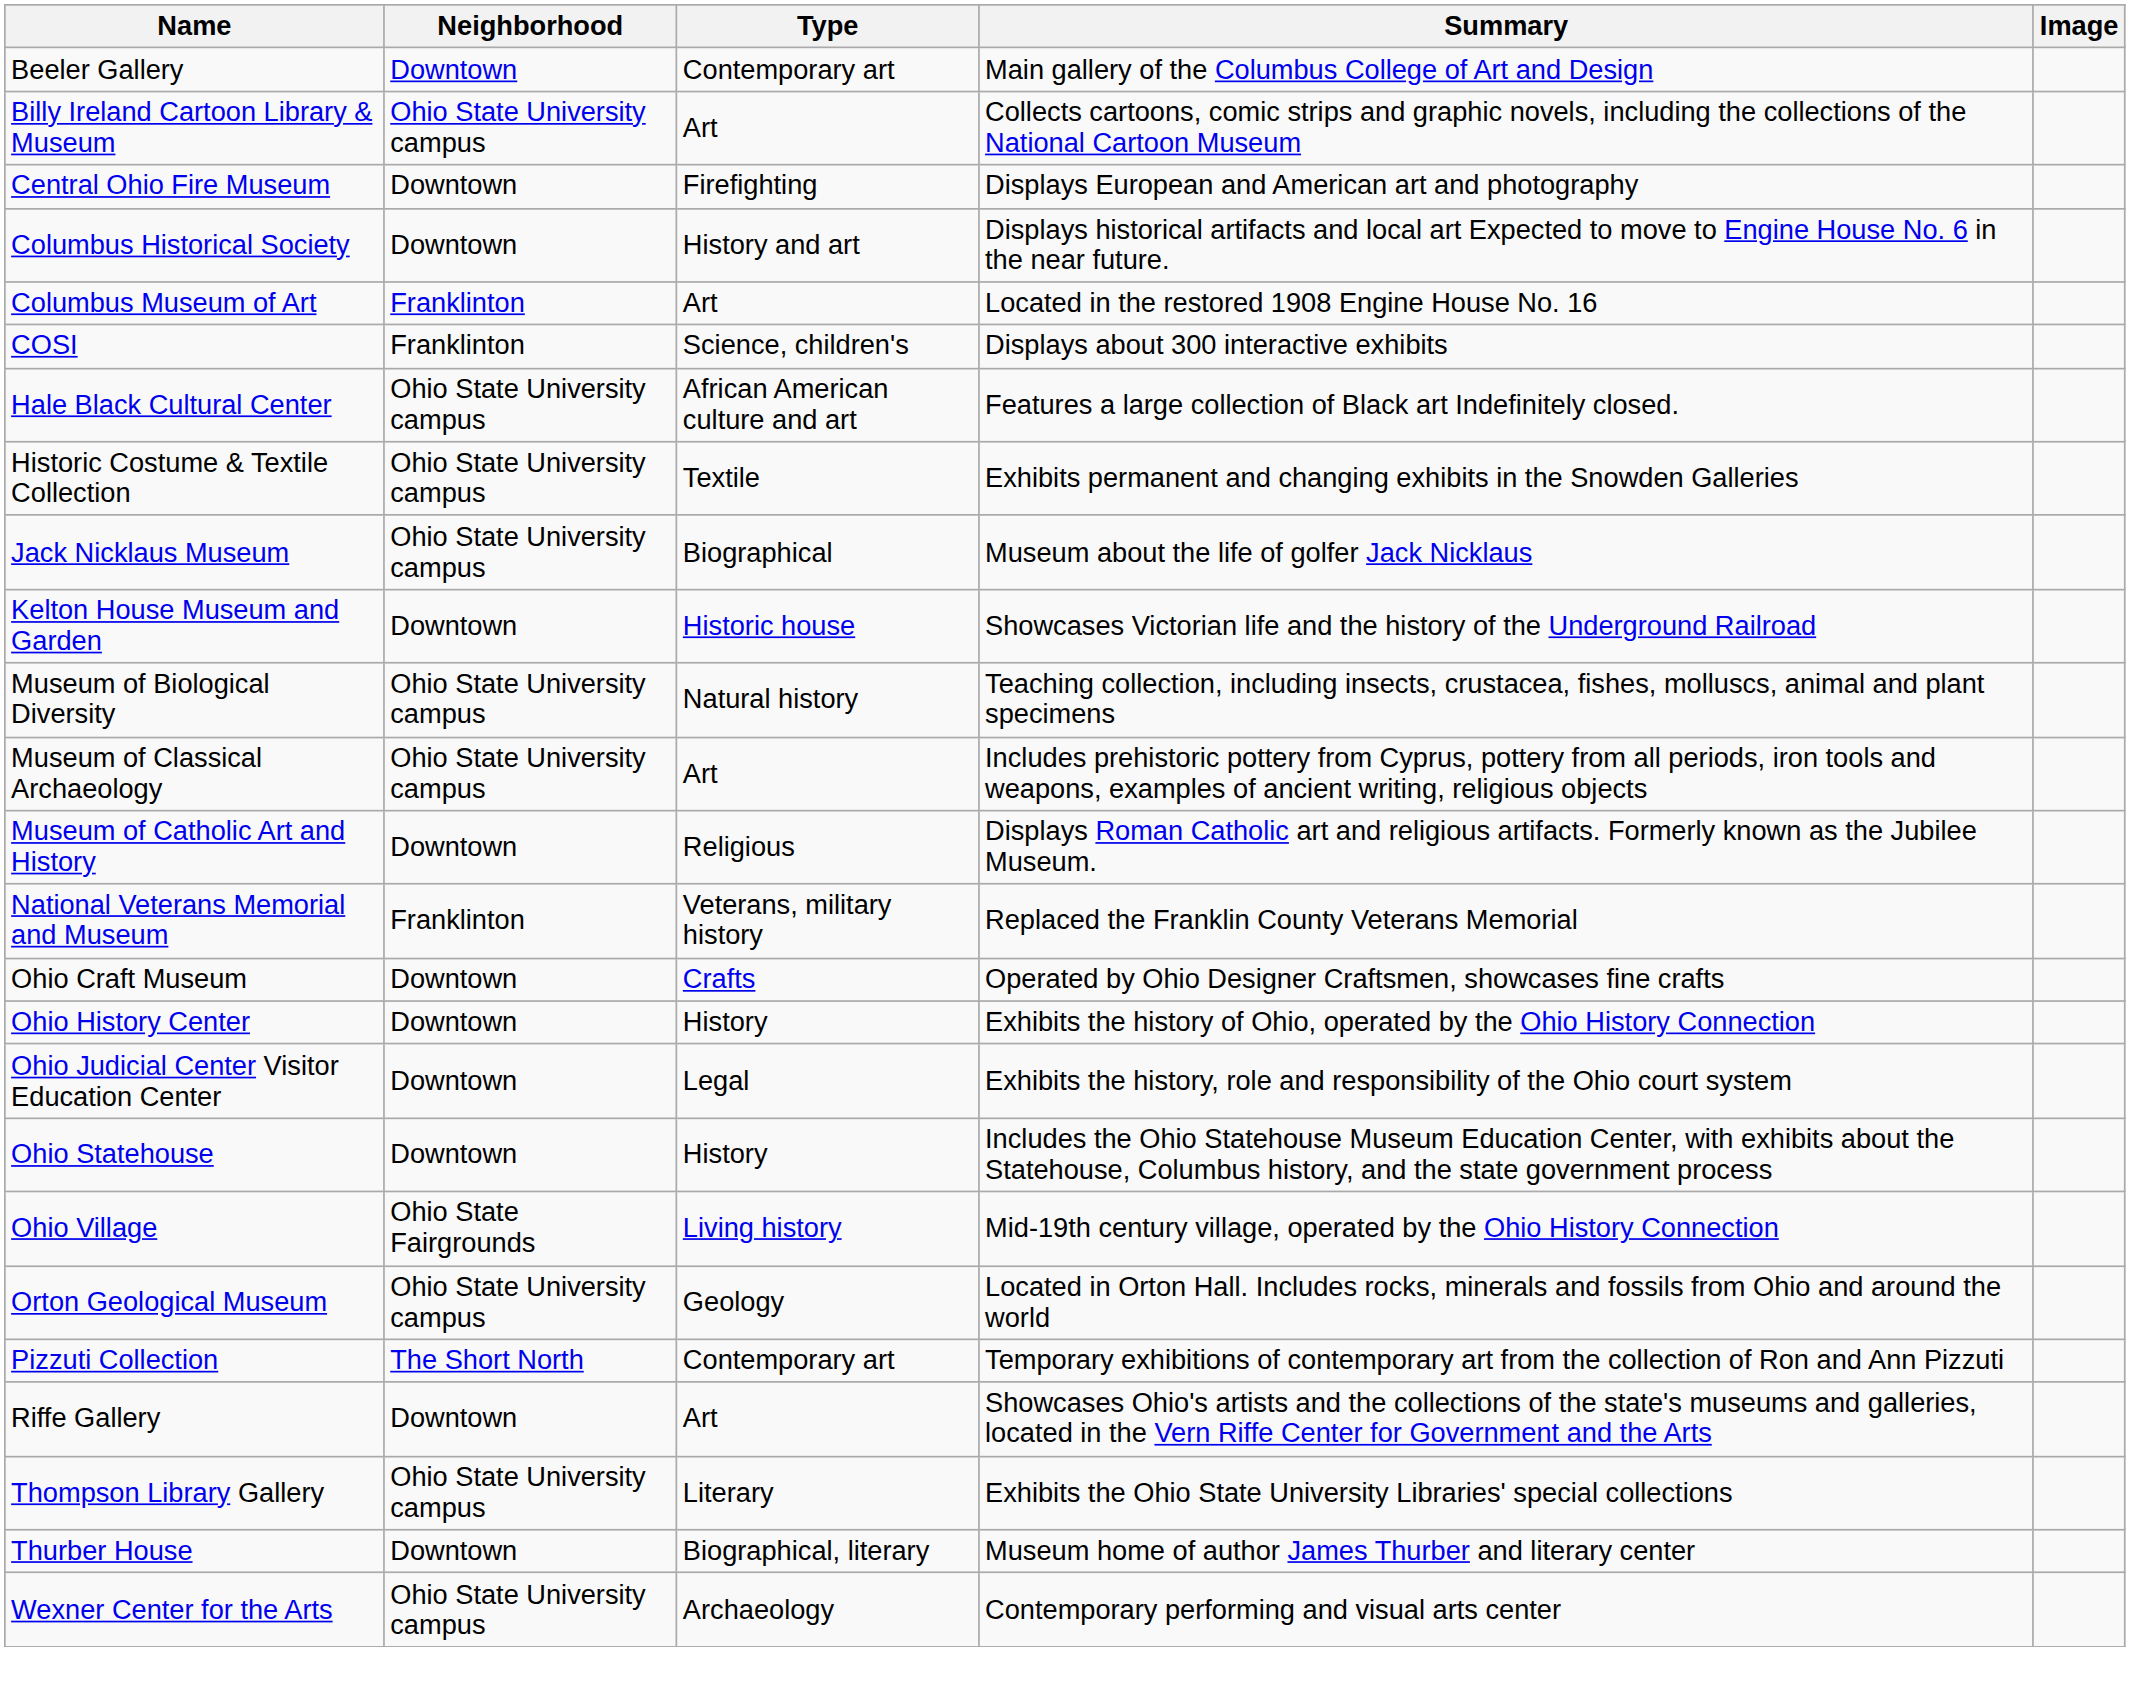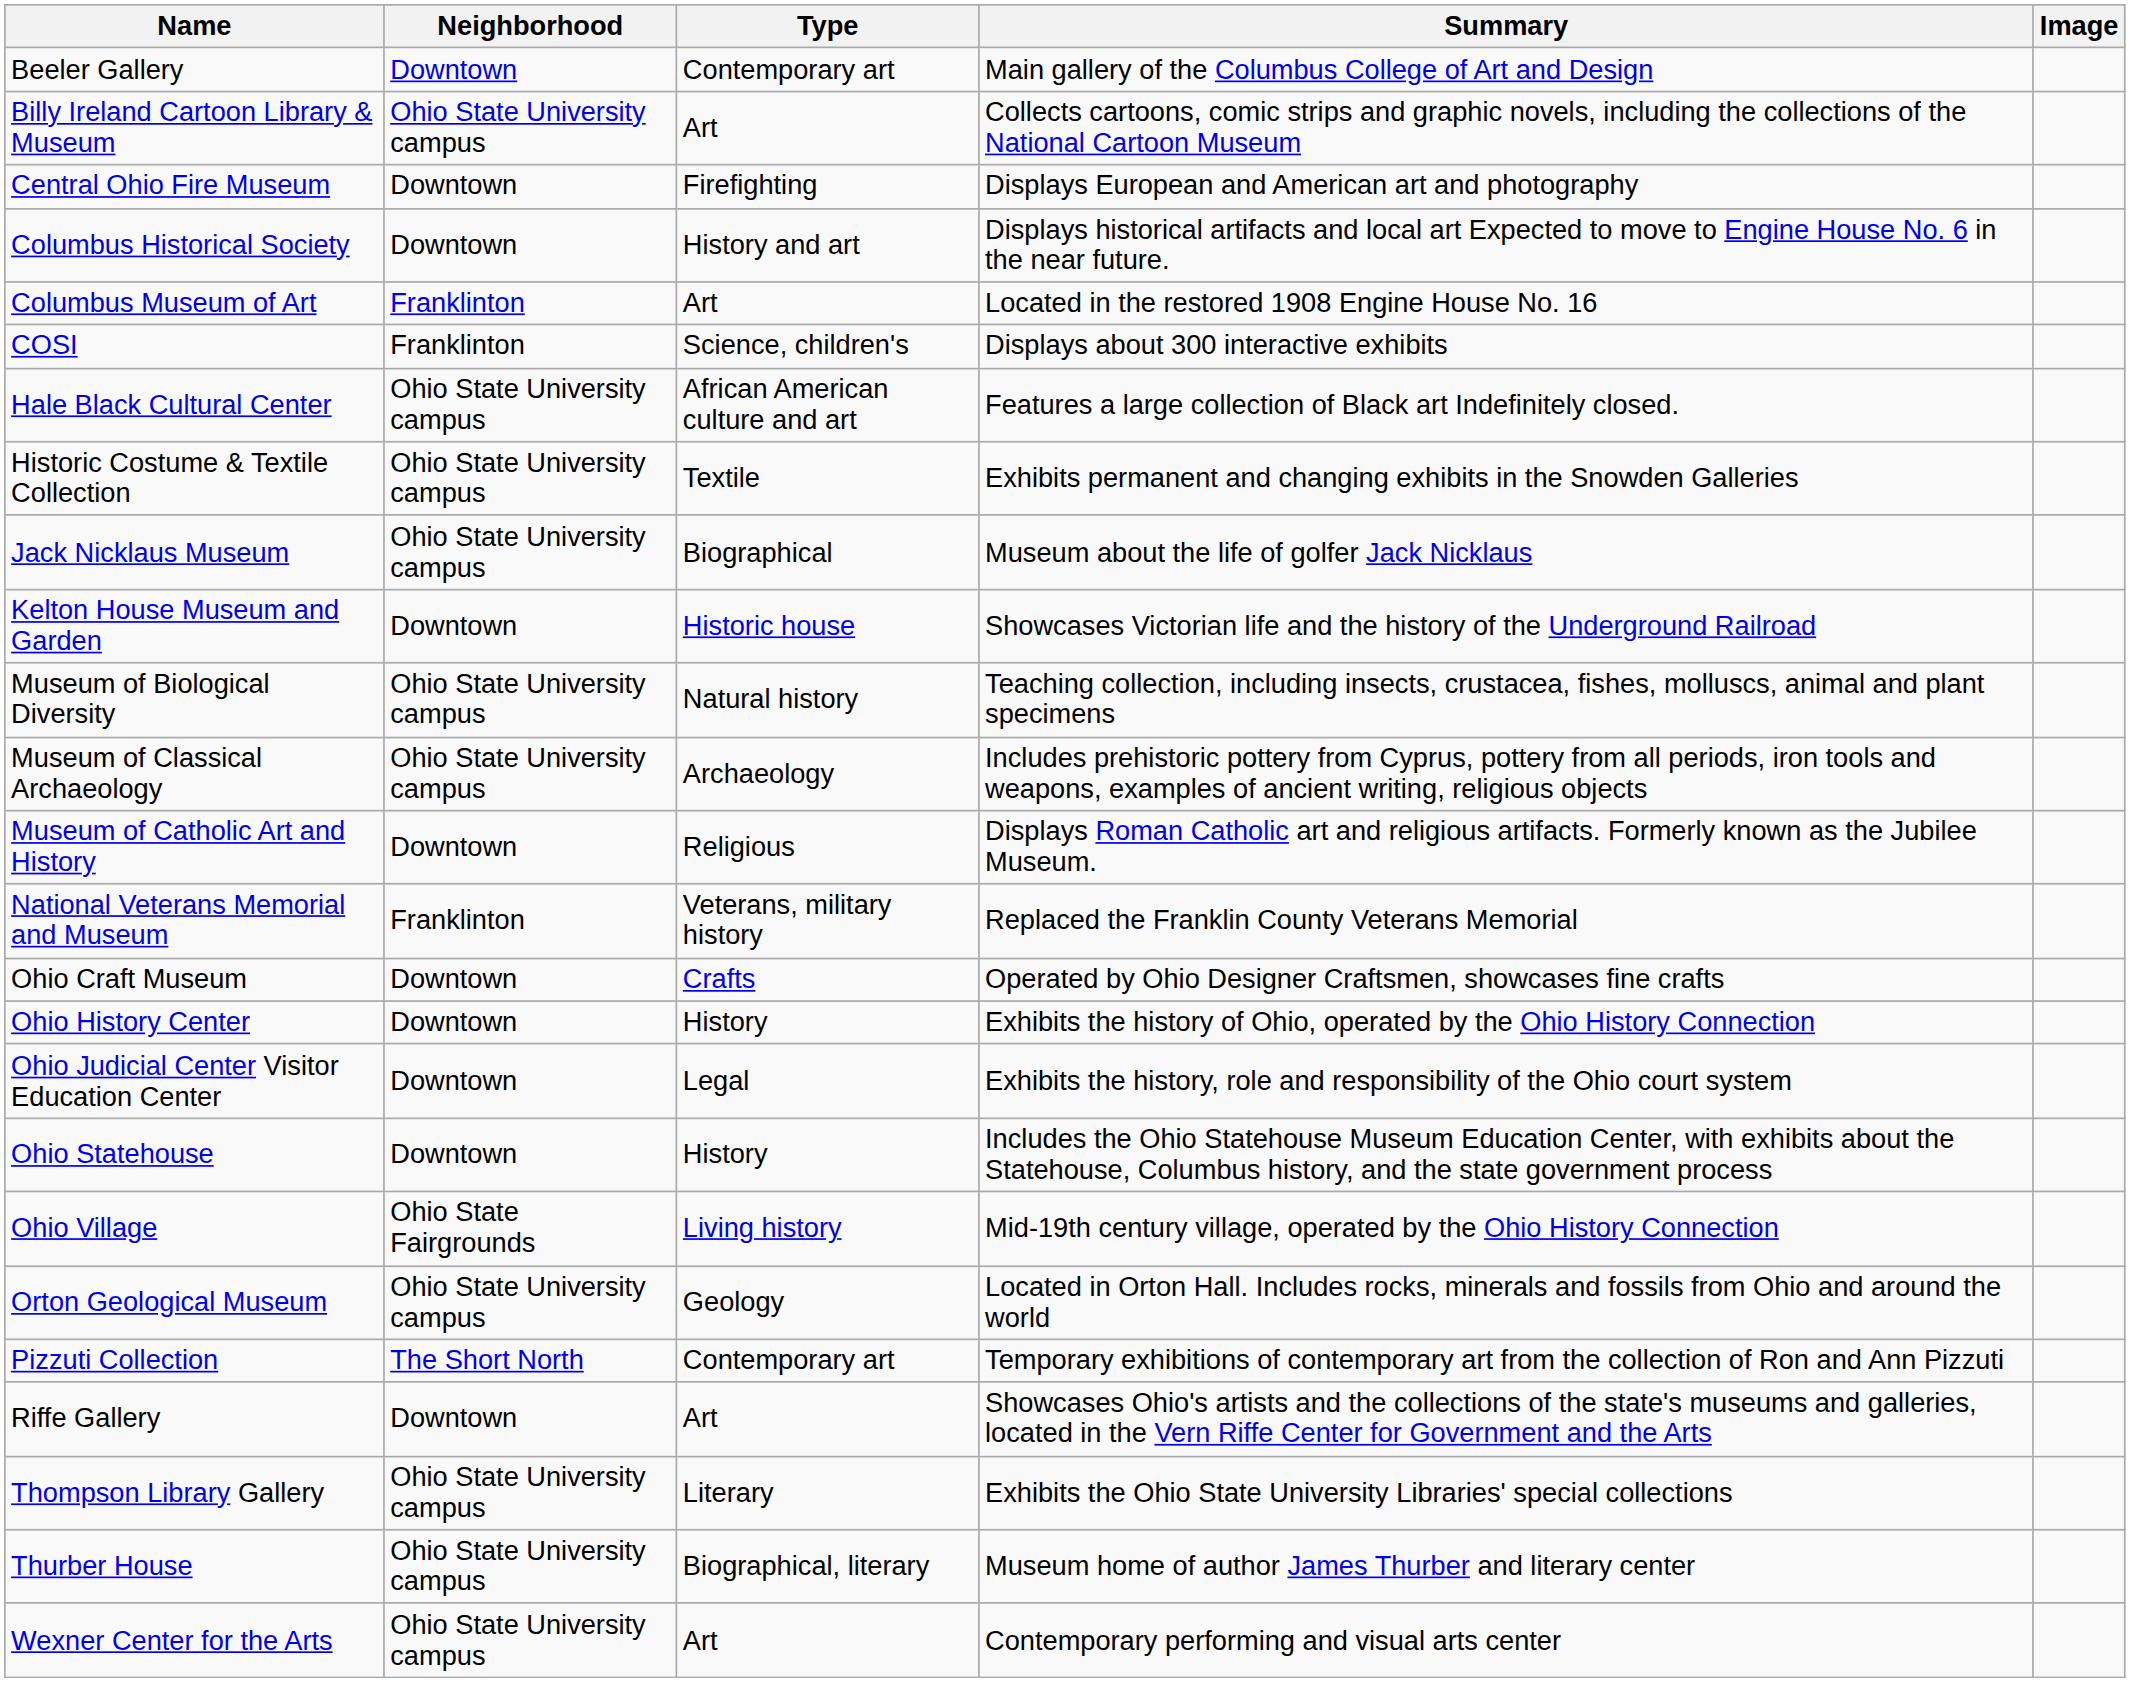Museum of Classical Archaeology | Type: Art -> Archaeology
Thurber House | Neighborhood: Downtown -> Ohio State University campus
Wexner Center for the Arts | Type: Archaeology -> Art
